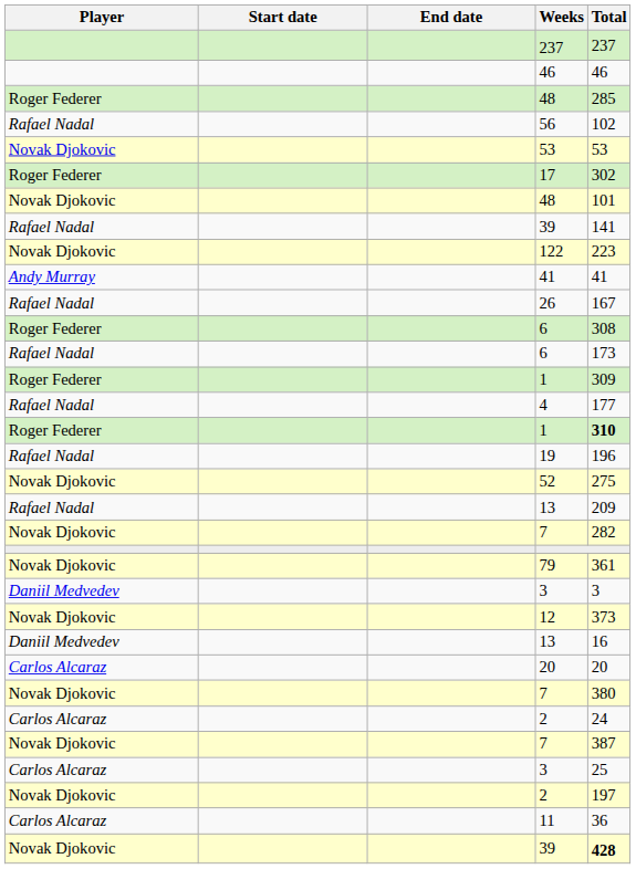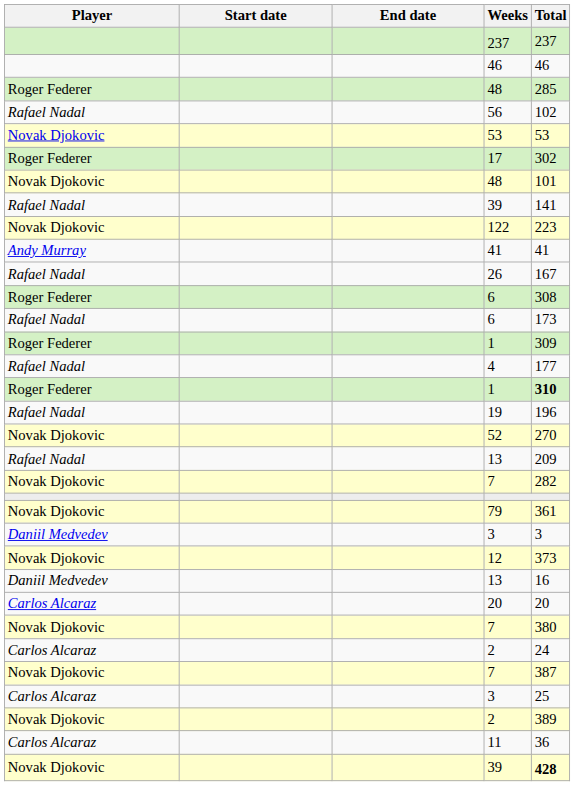52 | Total: 275 -> 270
Novak Djokovic / 2 | Total: 197 -> 389
